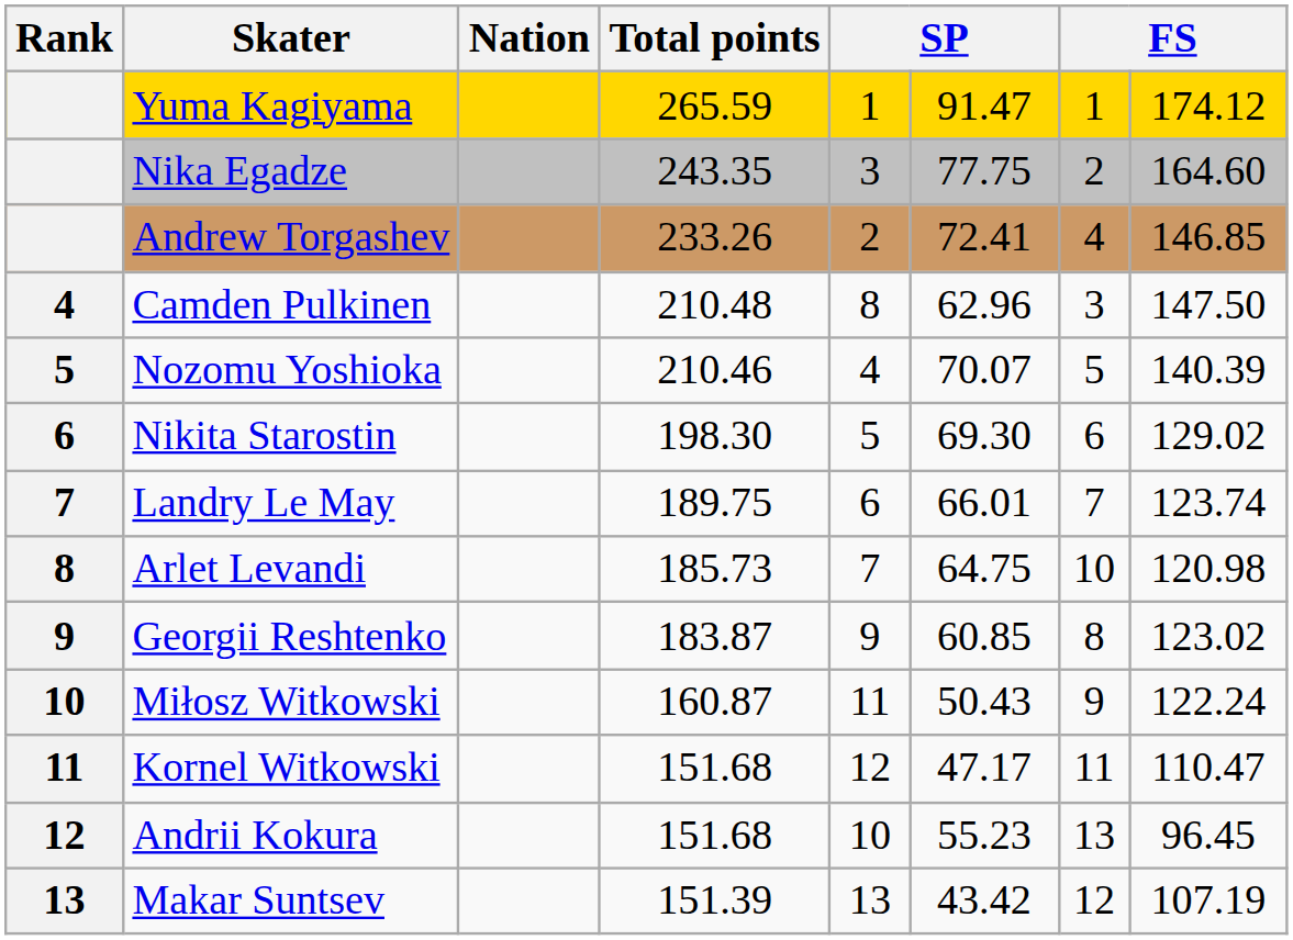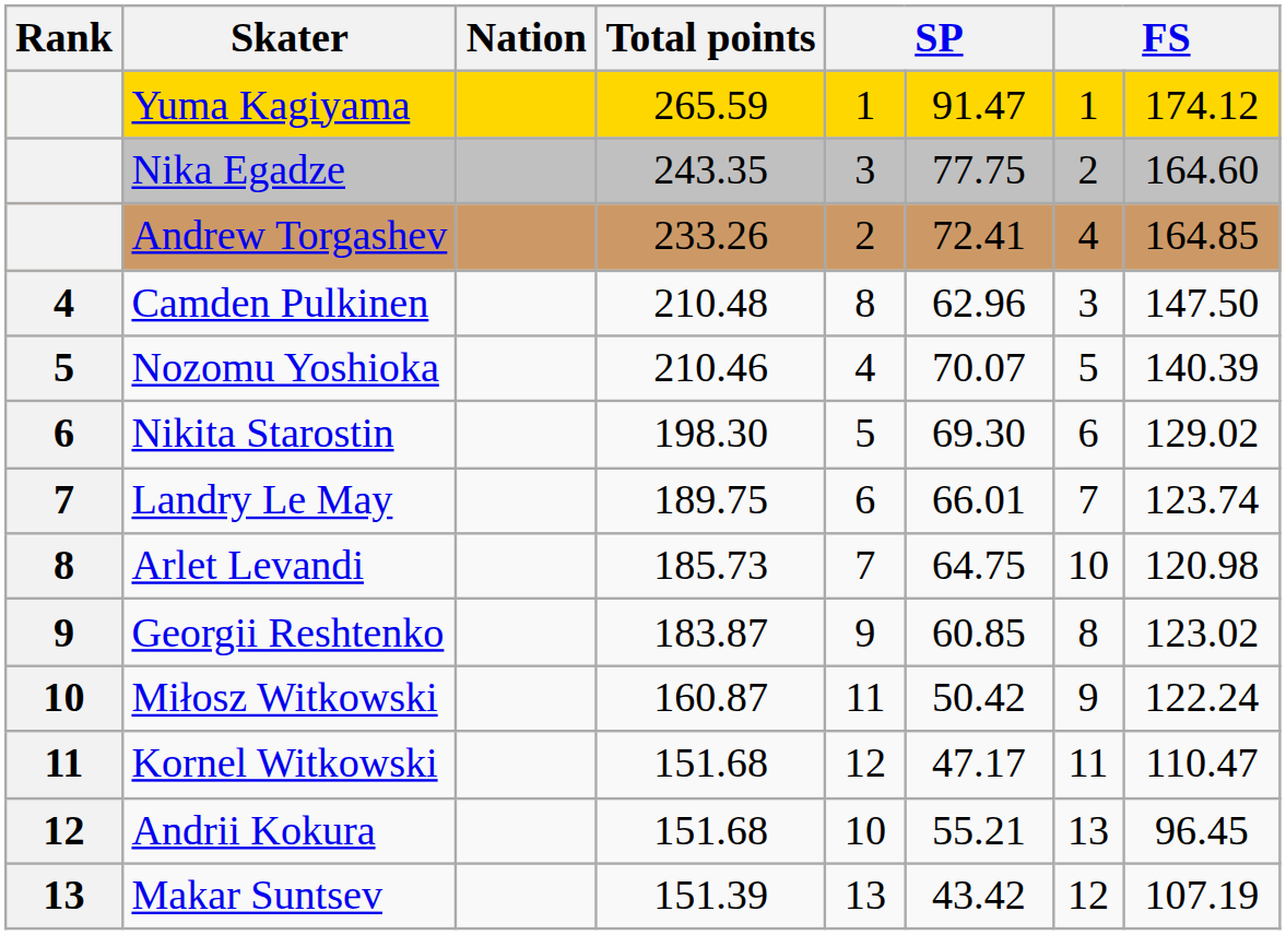Andrew Torgashev | column 8: 146.85 -> 164.85
Miłosz Witkowski | column 6: 50.43 -> 50.42
Andrii Kokura | column 6: 55.23 -> 55.21
